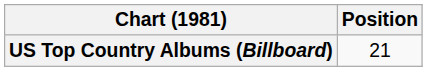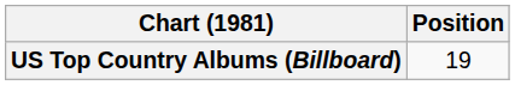US Top Country Albums (Billboard) | Position: 21 -> 19
